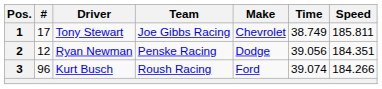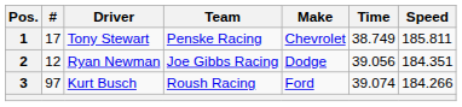1 | Team: Joe Gibbs Racing -> Penske Racing
2 | Team: Penske Racing -> Joe Gibbs Racing
3 | #: 96 -> 97
